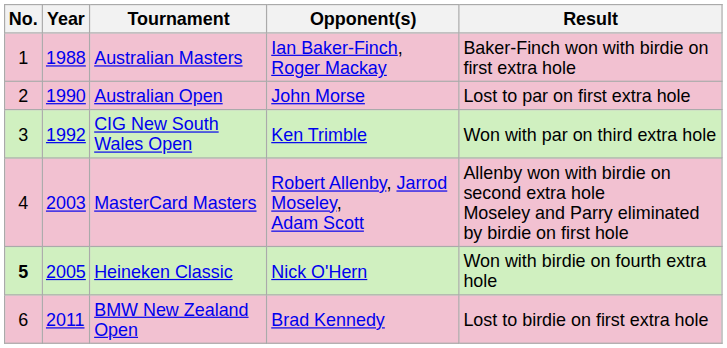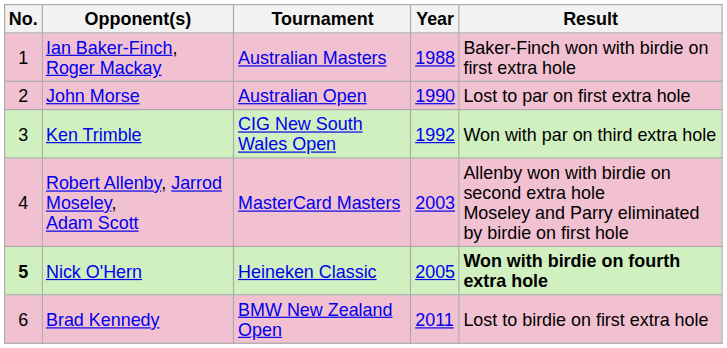columns swapped: Year <-> Opponent(s)
Heineken Classic | Result: normal -> bold
